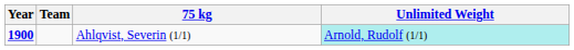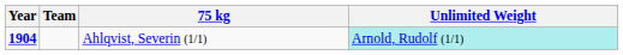Ahlqvist, Severin (1/1) | Year: 1900 -> 1904
